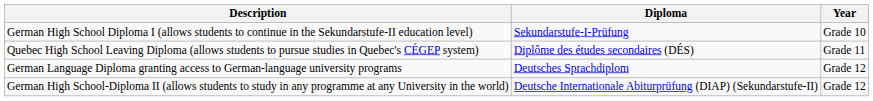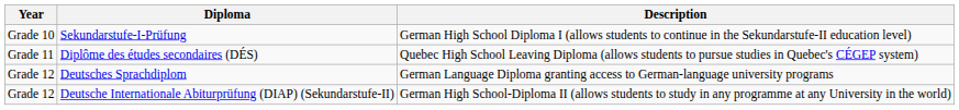columns swapped: Year <-> Description
